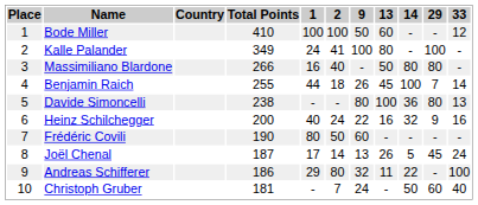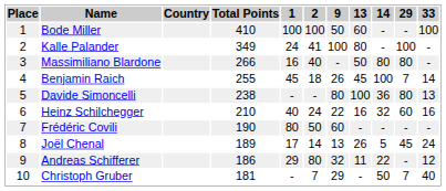Bode Miller | 33: 12 -> 100
Benjamin Raich | 1: 44 -> 45
Heinz Schilchegger | Total Points: 200 -> 210
Heinz Schilchegger | 29: 9 -> 60
Joël Chenal | Total Points: 187 -> 189
Andreas Schifferer | 33: 100 -> 12
Christoph Gruber | 9: 24 -> 29
Christoph Gruber | 29: 60 -> 7
